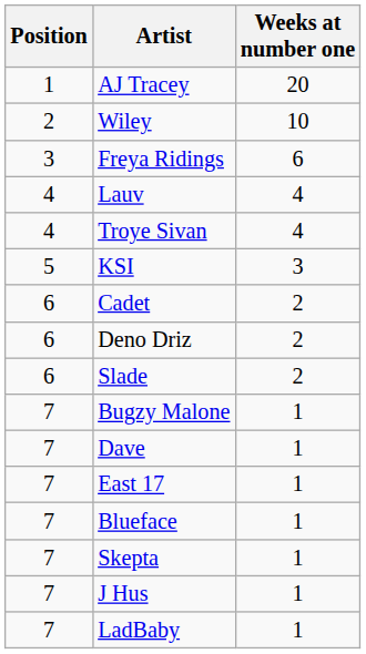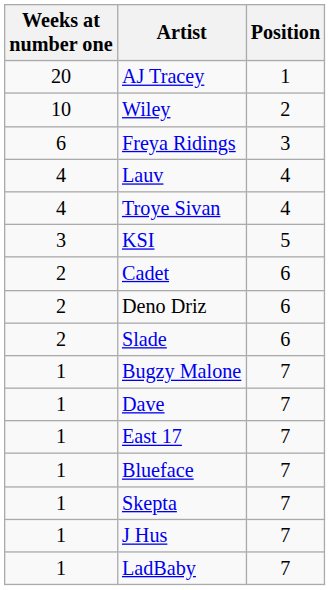columns swapped: Position <-> Weeks at number one
